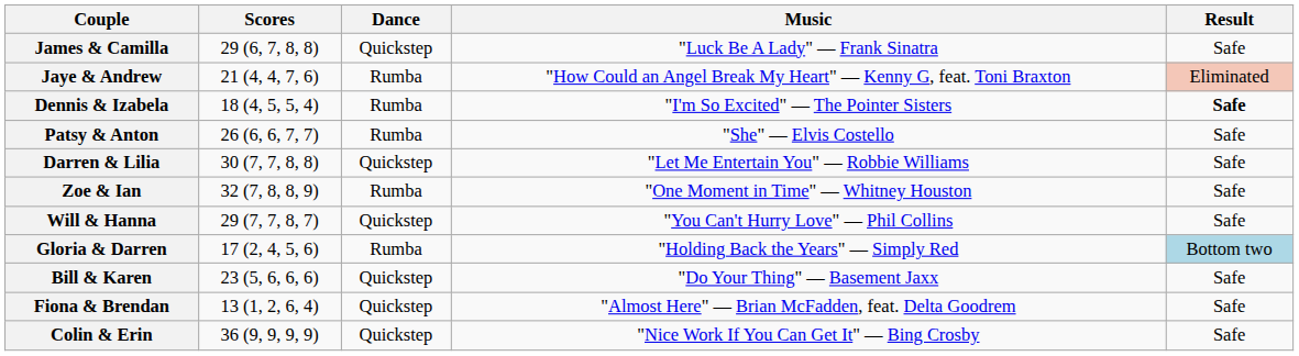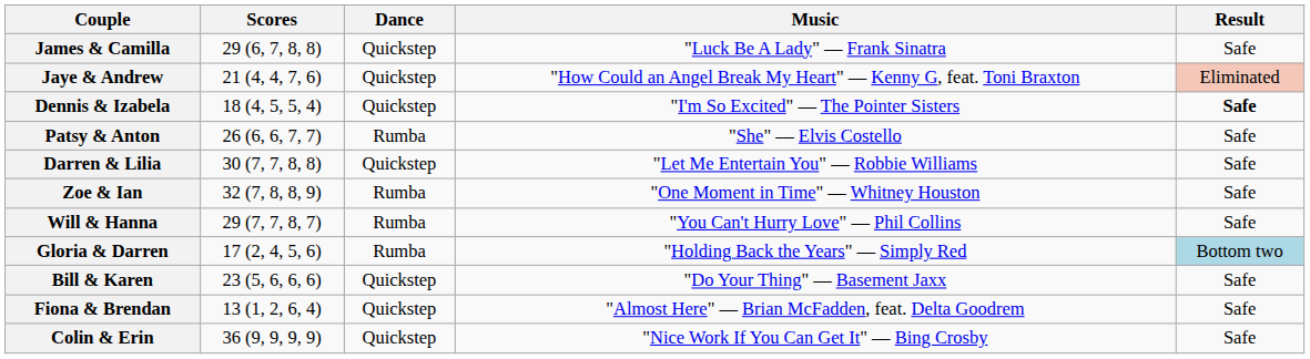Jaye & Andrew | Dance: Rumba -> Quickstep
Dennis & Izabela | Dance: Rumba -> Quickstep
Will & Hanna | Dance: Quickstep -> Rumba
